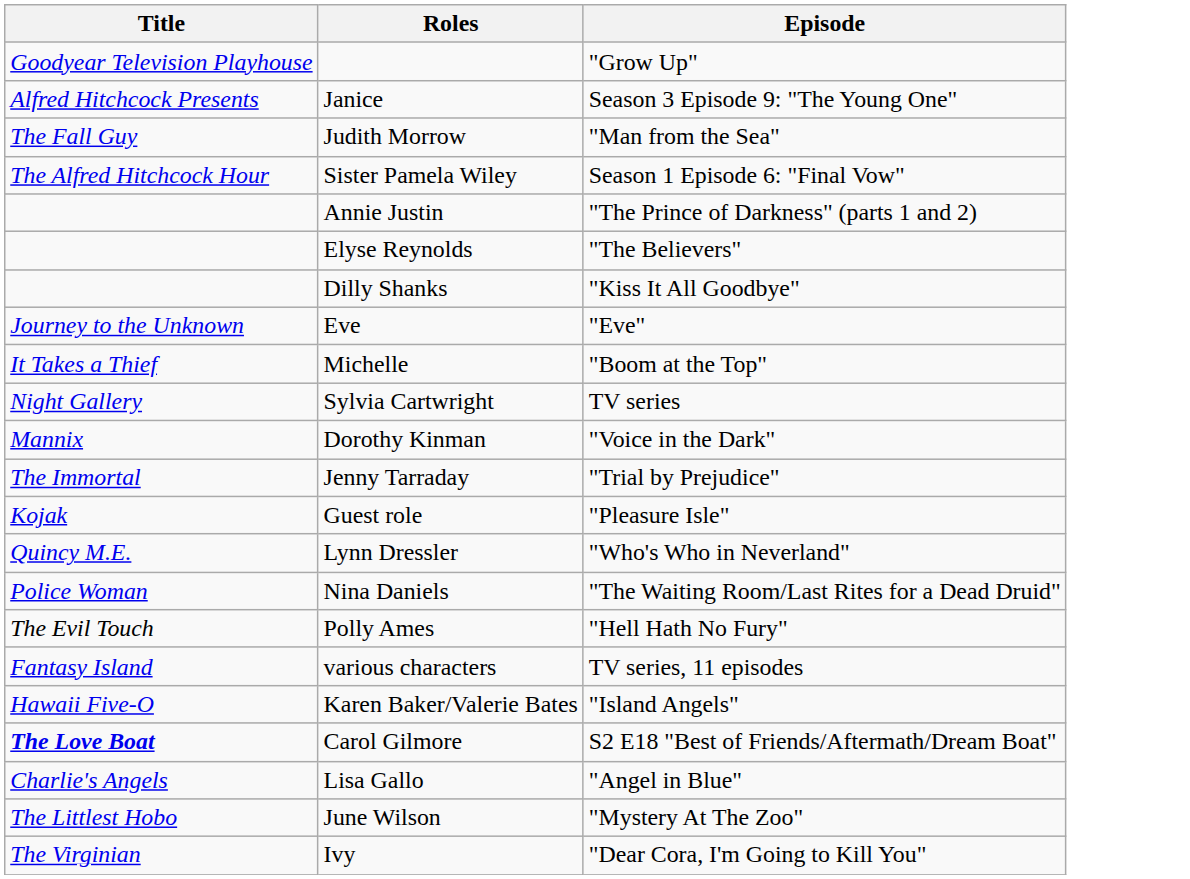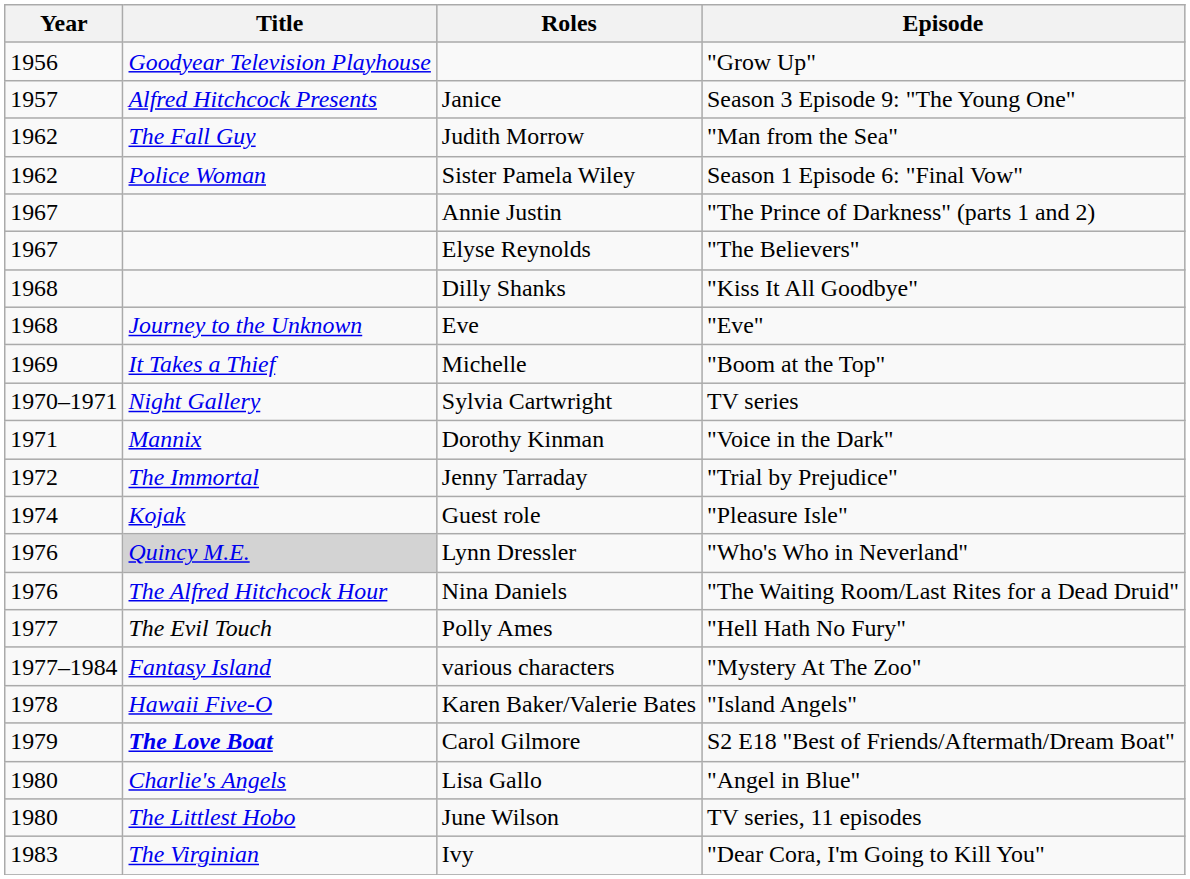+ column: Year | 1956 | 1957 | 1962 | 1962 | 1967 | 1967 | 1968 | 1968 | 1969 | 1970–1971 | 1971 | 1972 | 1974 | 1976 | 1976 | 1977 | 1977–1984 | 1978 | 1979 | 1980 | 1980 | 1983
Sister Pamela Wiley | Title: The Alfred Hitchcock Hour -> Police Woman
Lynn Dressler | Title: no background -> lightgrey background
Nina Daniels | Title: Police Woman -> The Alfred Hitchcock Hour
various characters | Episode: TV series, 11 episodes -> "Mystery At The Zoo"
June Wilson | Episode: "Mystery At The Zoo" -> TV series, 11 episodes
